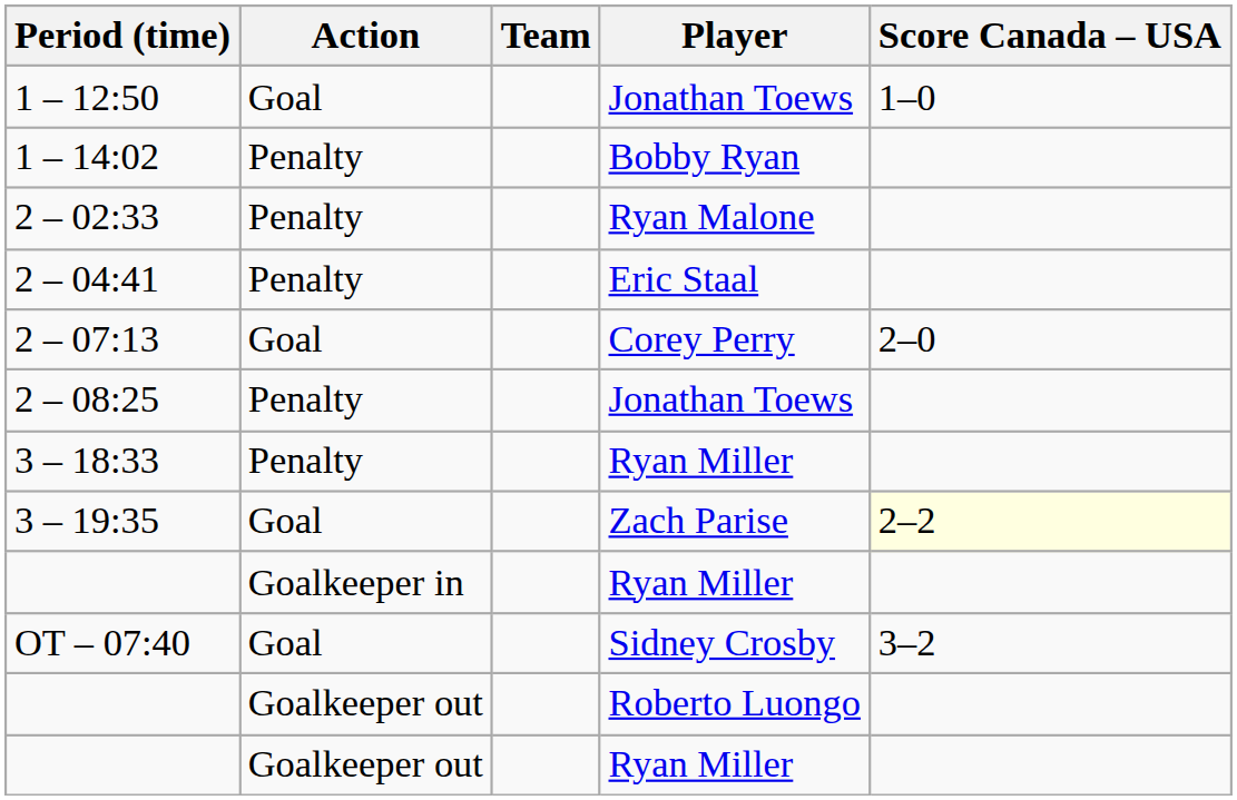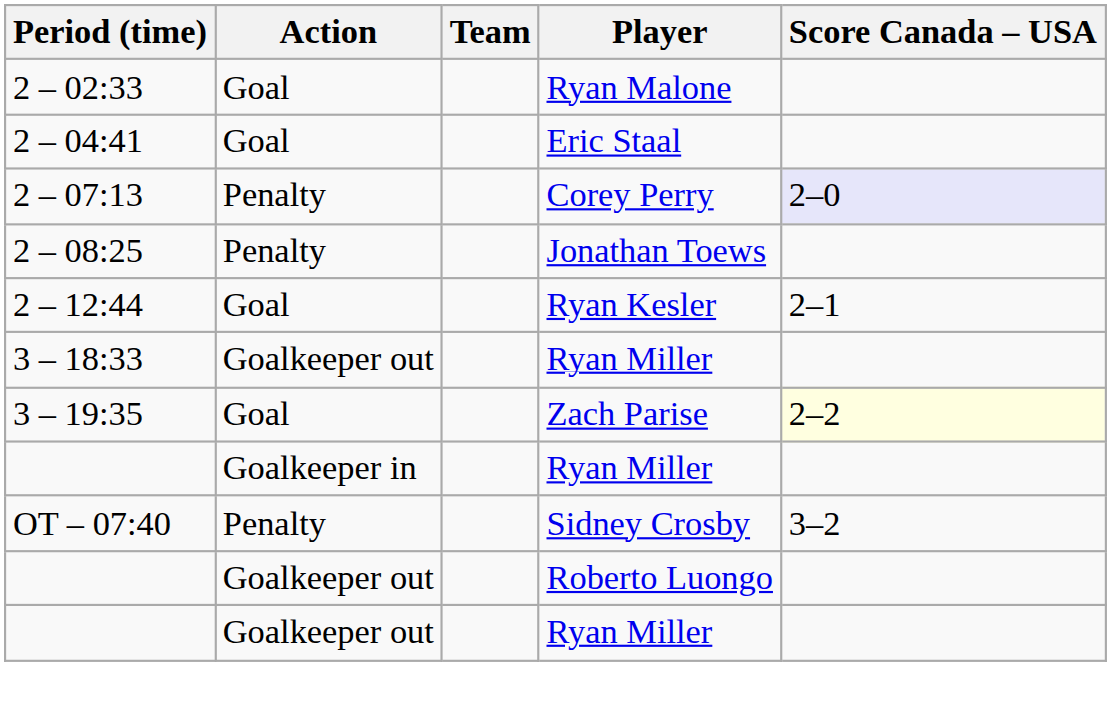- row: 1 – 12:50 | Goal | Jonathan Toews | 1–0
- row: 1 – 14:02 | Penalty | Bobby Ryan
2 – 02:33 | Action: Penalty -> Goal
2 – 04:41 | Action: Penalty -> Goal
2 – 07:13 | Action: Goal -> Penalty
2 – 07:13 | Score Canada – USA: no background -> lavender background
+ row: 2 – 12:44 | Goal | Ryan Kesler | 2–1
3 – 18:33 | Action: Penalty -> Goalkeeper out
OT – 07:40 | Action: Goal -> Penalty
